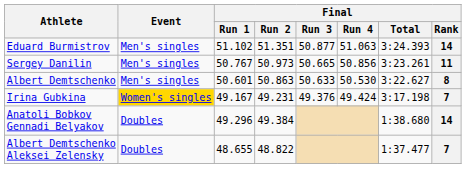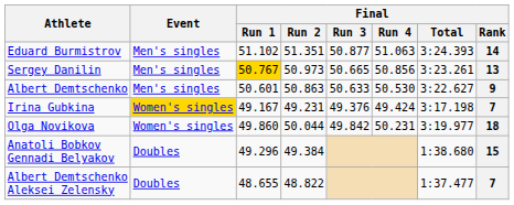Sergey Danilin | Final / Run 1: no background -> gold background
Sergey Danilin | Final / Rank: 11 -> 13
Albert Demtschenko | Final / Rank: 8 -> 9
+ row: Olga Novikova | Women's singles | 49.860 | 50.044 | 49.842 | 50.231 | 3:19.977 | 18
Anatoli Bobkov Gennadi Belyakov | Final / Rank: 14 -> 15
